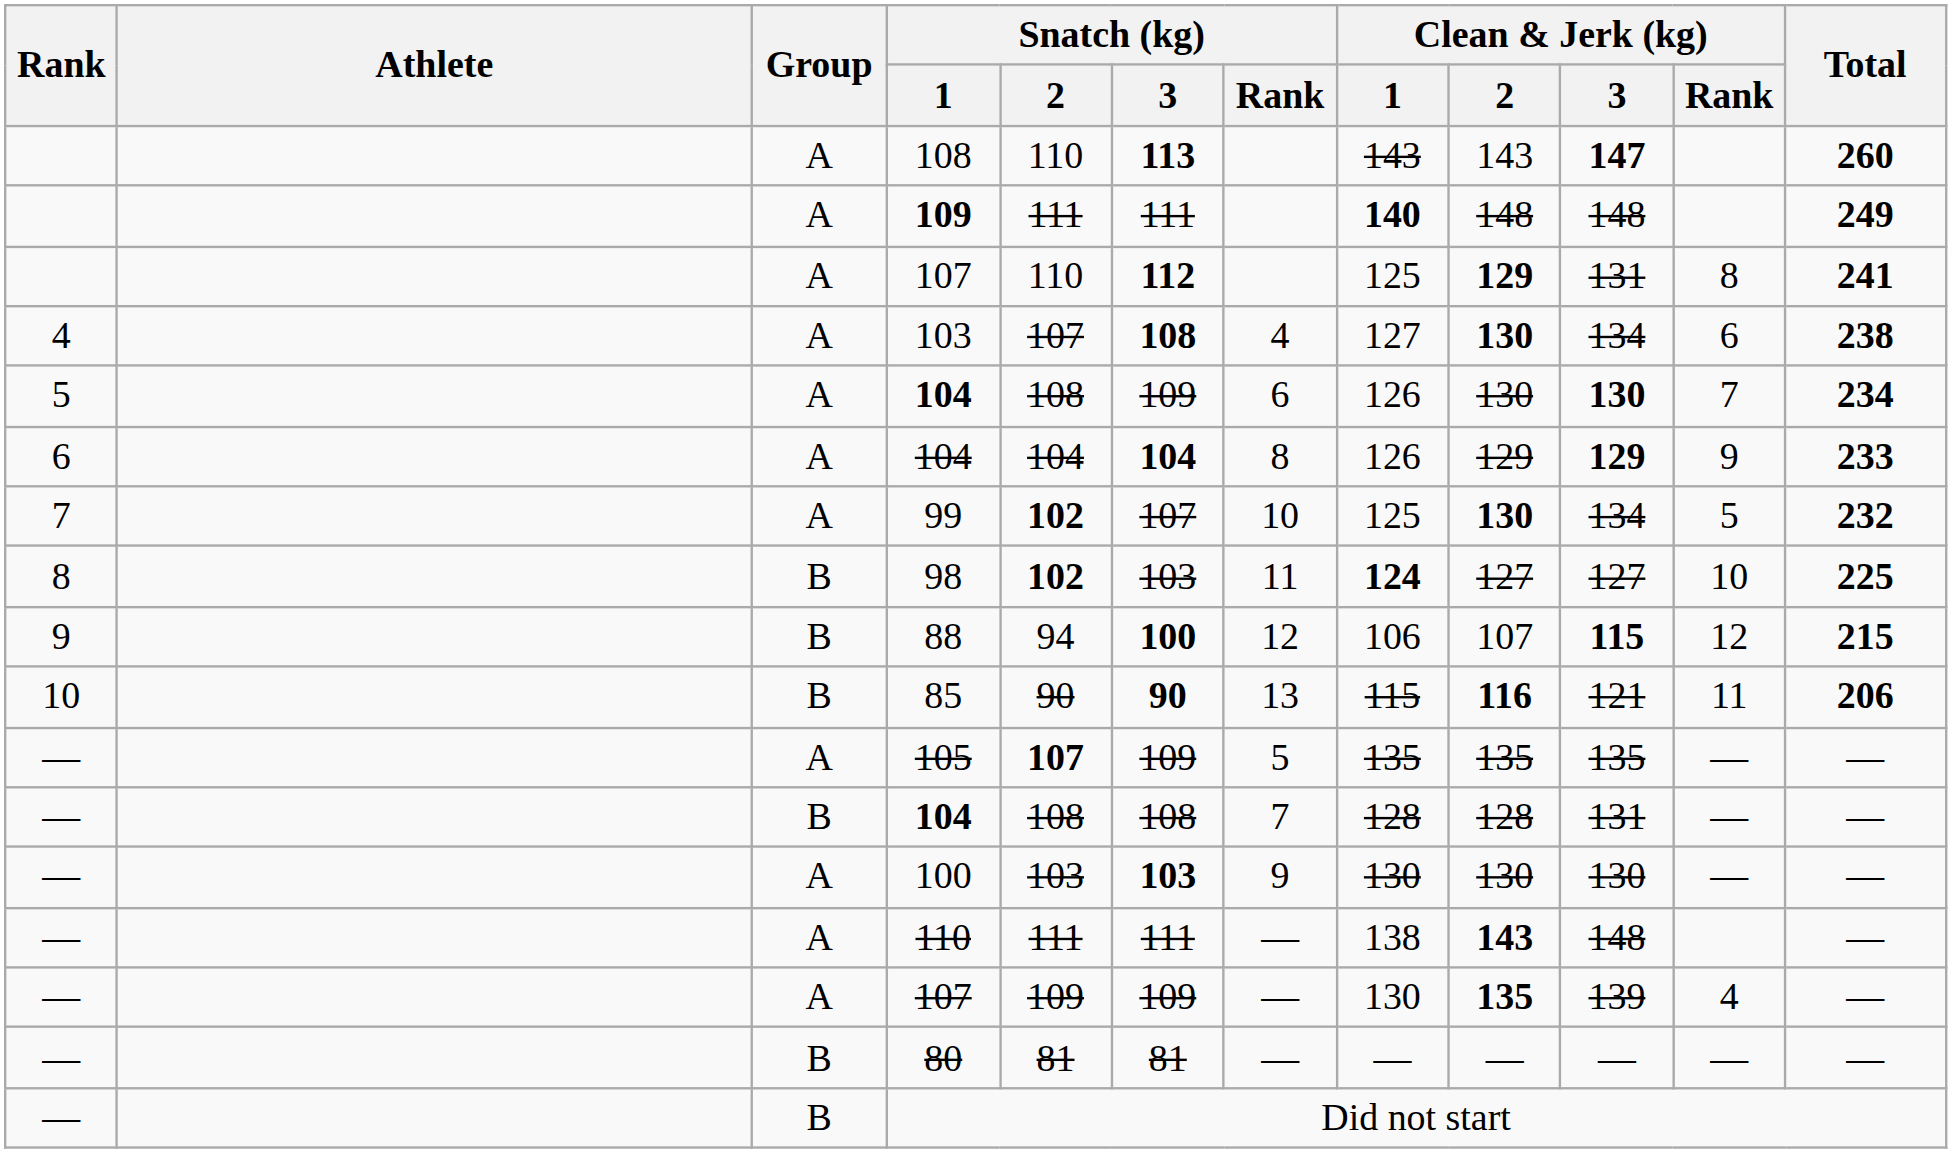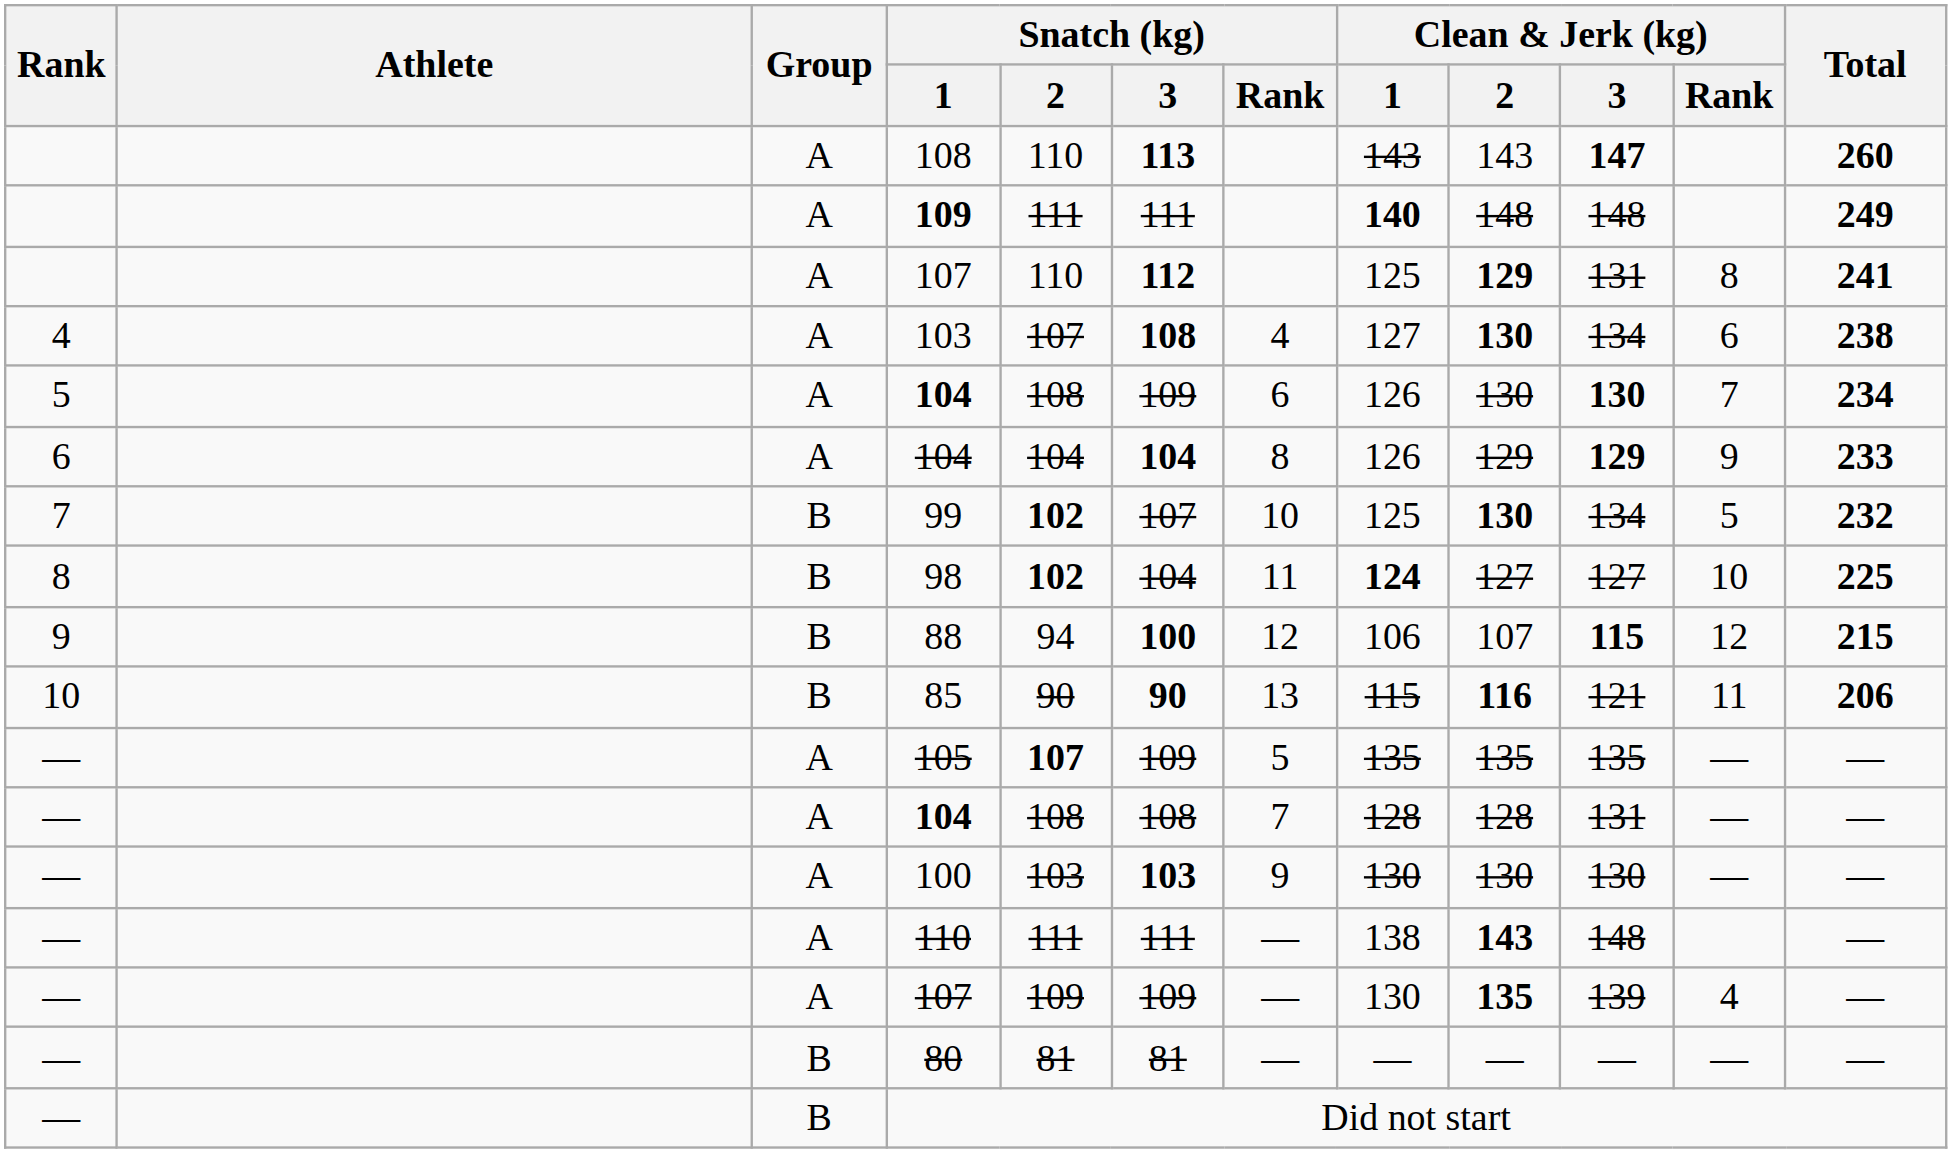99 | Group: A -> B
98 | Snatch (kg) / 3: 103 -> 104
— / 104 | Group: B -> A
